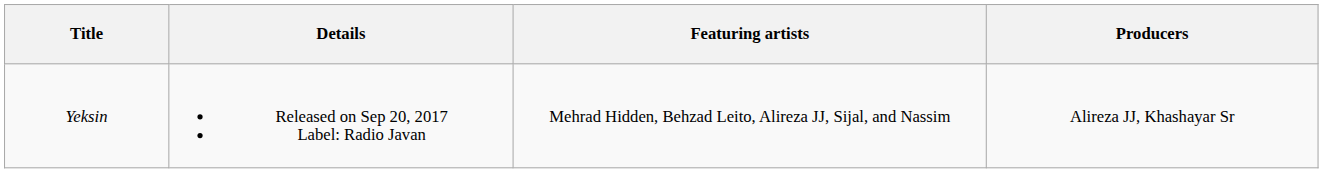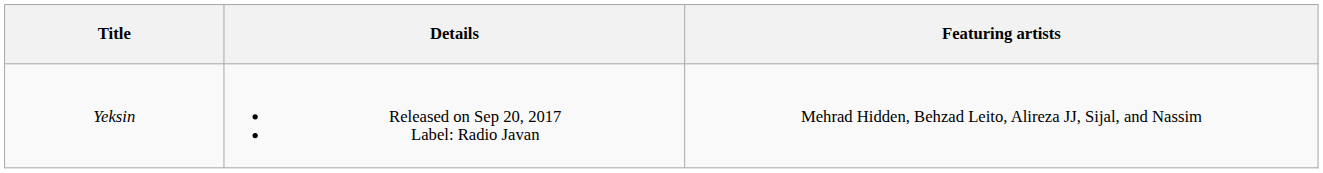- column: Producers | Alireza JJ, Khashayar Sr
